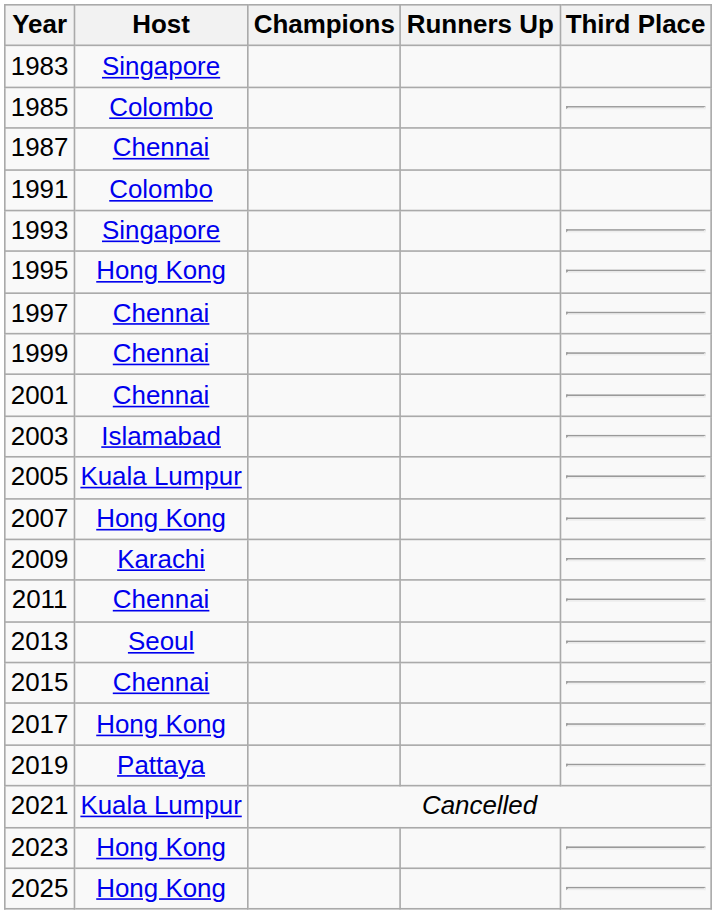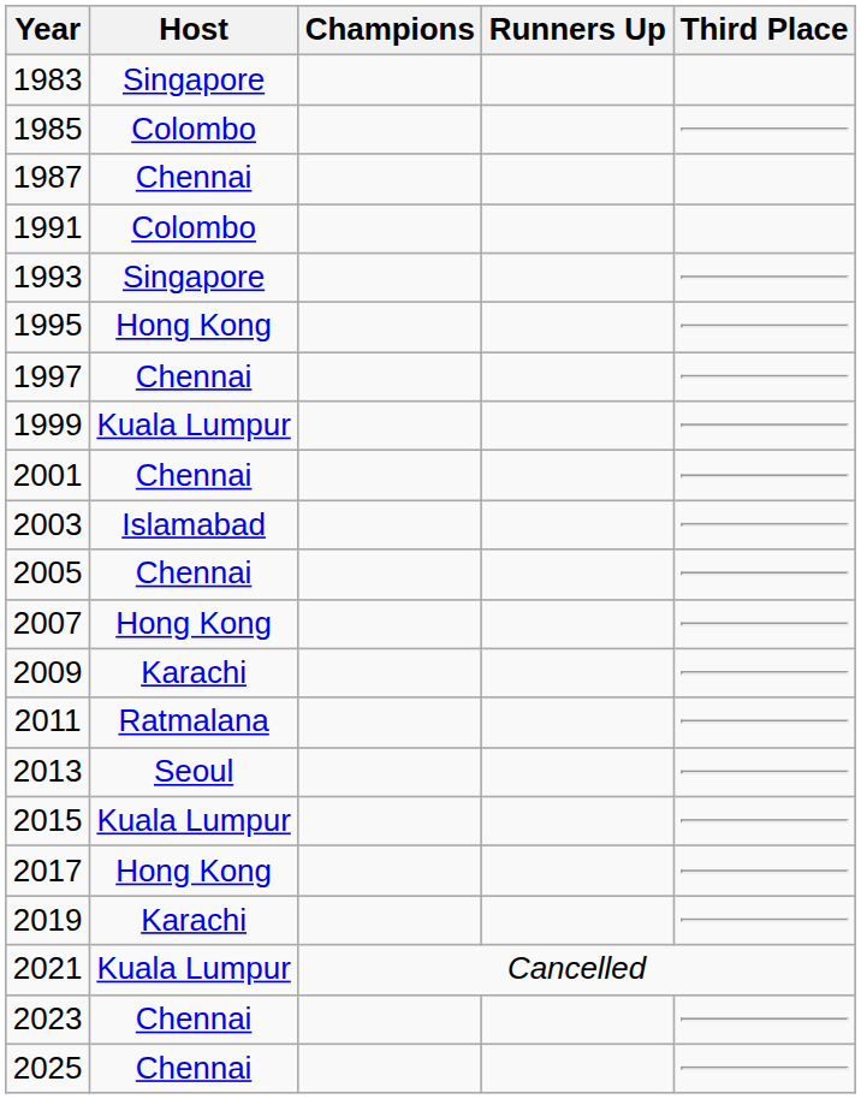1999 | Host: Chennai -> Kuala Lumpur
2005 | Host: Kuala Lumpur -> Chennai
2011 | Host: Chennai -> Ratmalana
2015 | Host: Chennai -> Kuala Lumpur
2019 | Host: Pattaya -> Karachi
2023 | Host: Hong Kong -> Chennai
2025 | Host: Hong Kong -> Chennai
